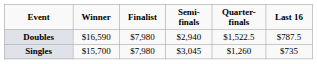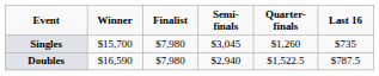rows swapped: Singles <-> Doubles
